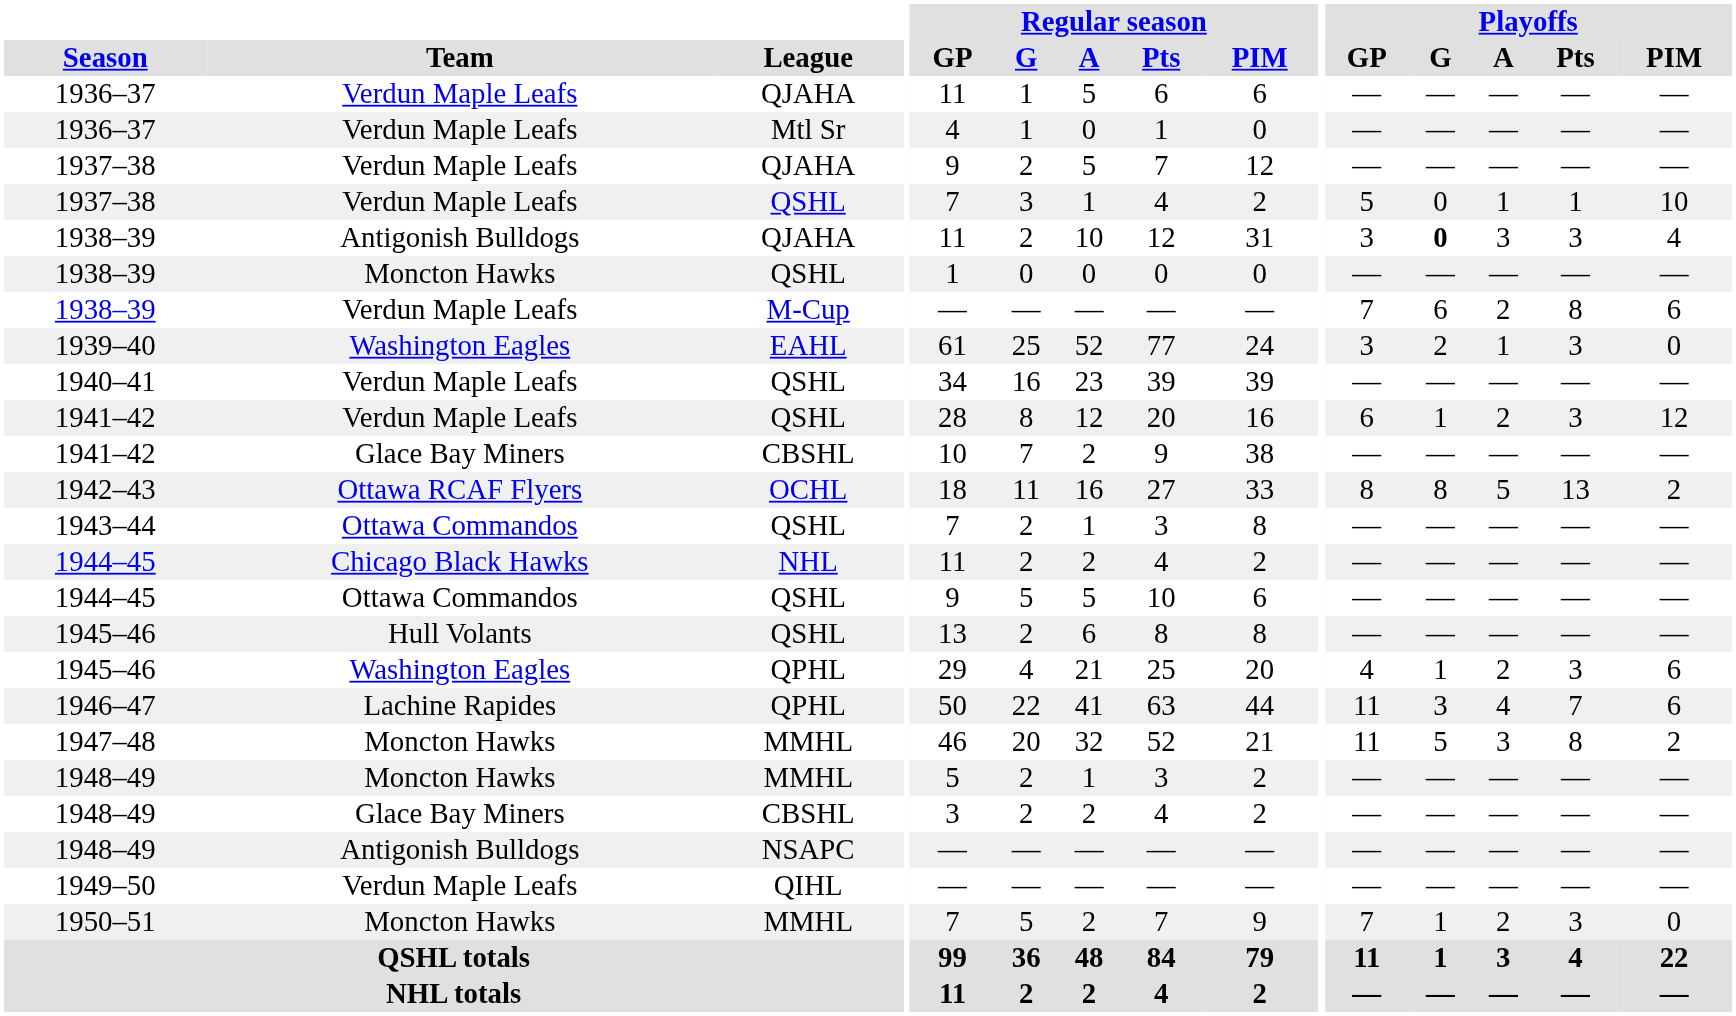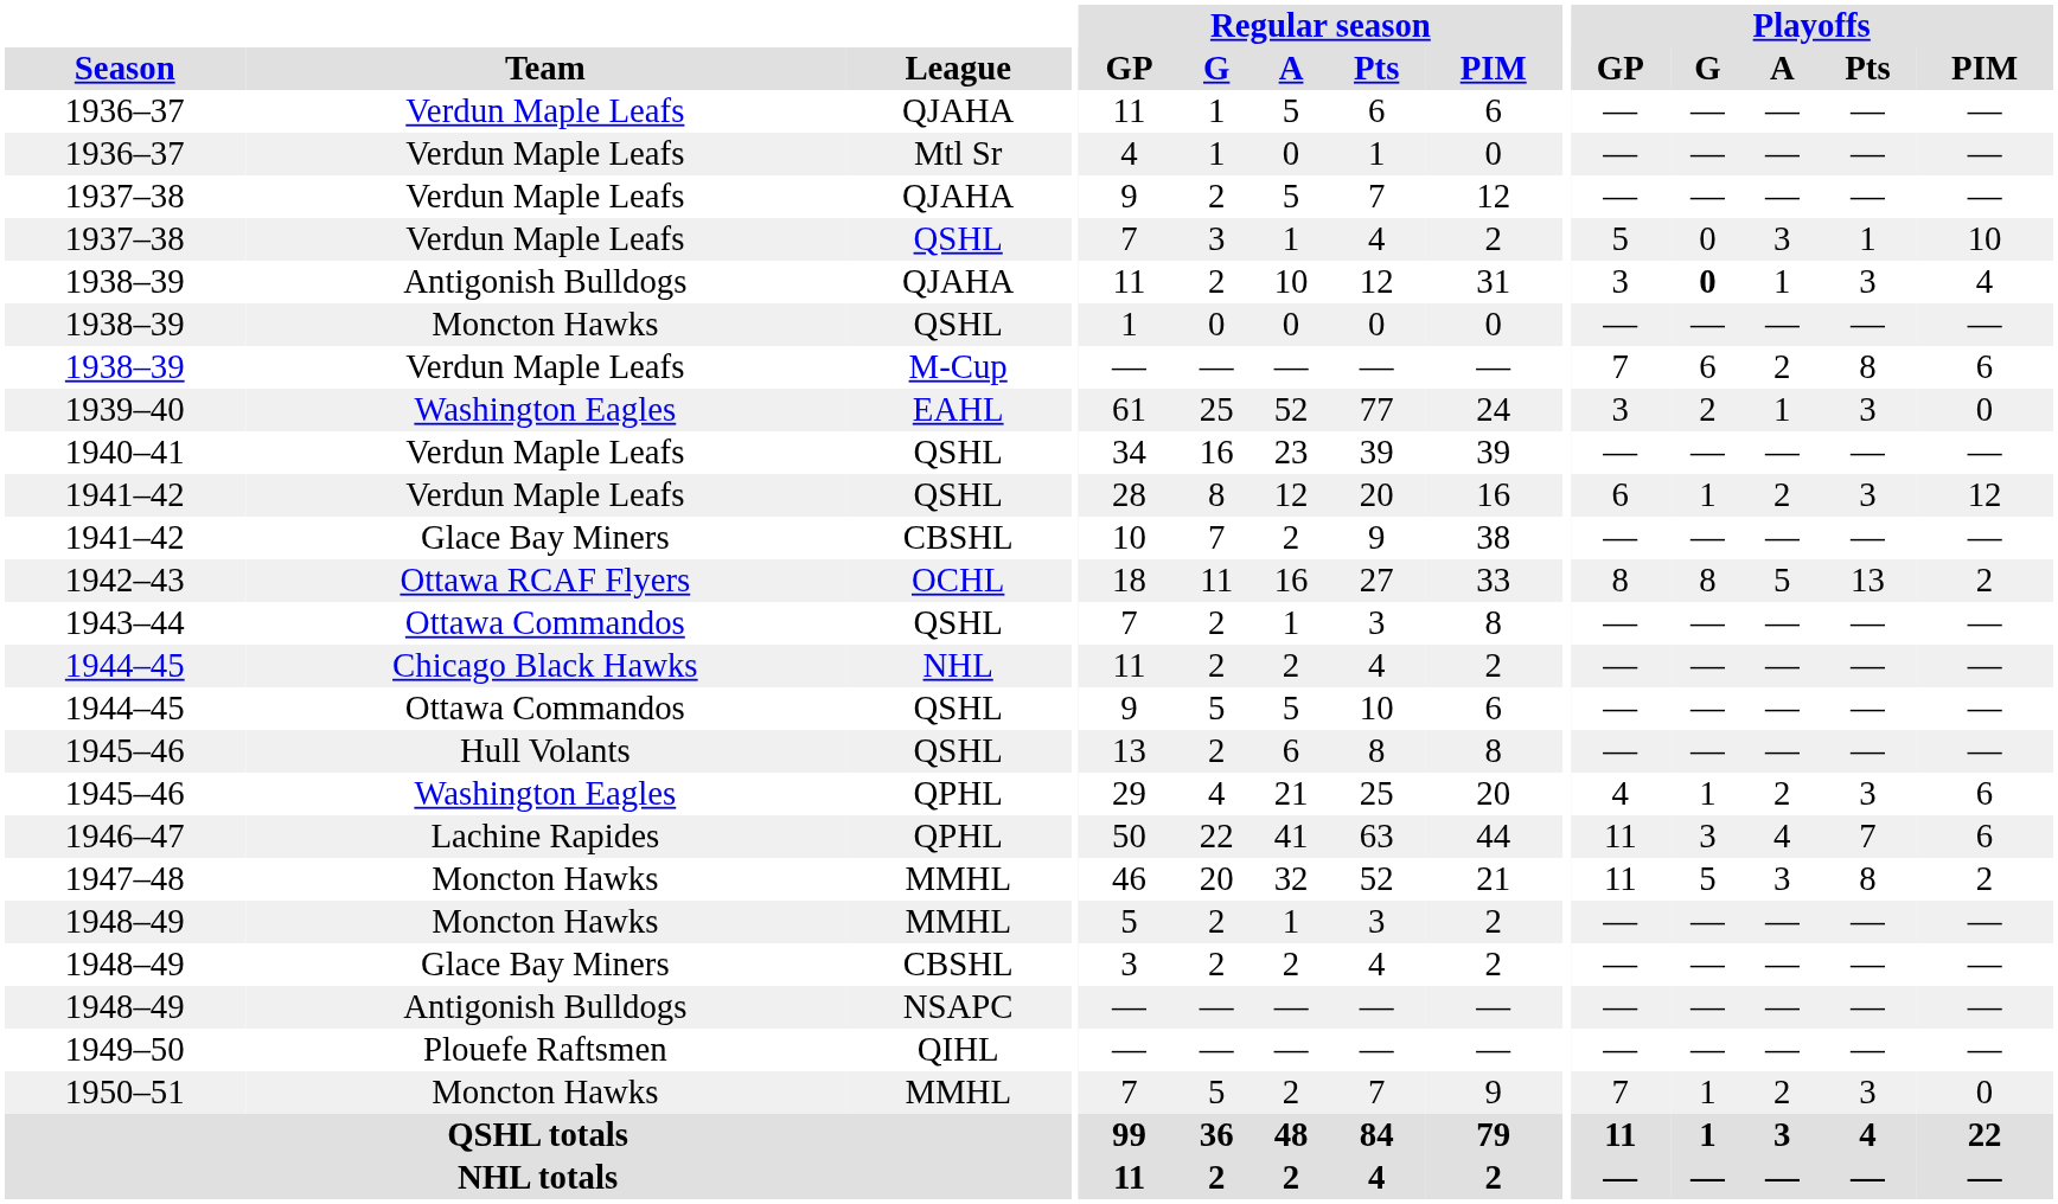1937–38 / QSHL | Playoffs / A: 1 -> 3
1938–39 / QJAHA | Playoffs / A: 3 -> 1
1949–50 | Team: Verdun Maple Leafs -> Plouefe Raftsmen
